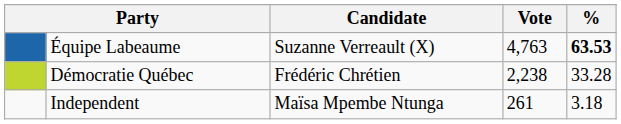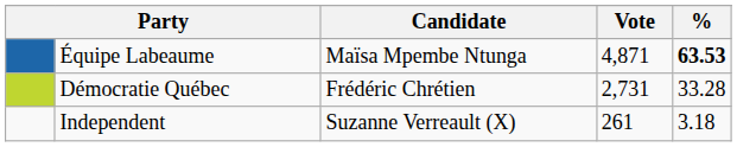Équipe Labeaume | Candidate: Suzanne Verreault (X) -> Maïsa Mpembe Ntunga
Équipe Labeaume | Vote: 4,763 -> 4,871
Démocratie Québec | Vote: 2,238 -> 2,731
Independent | Candidate: Maïsa Mpembe Ntunga -> Suzanne Verreault (X)
